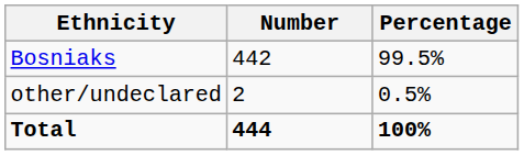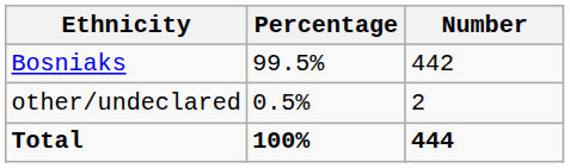columns swapped: Number <-> Percentage
